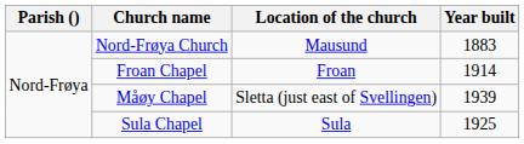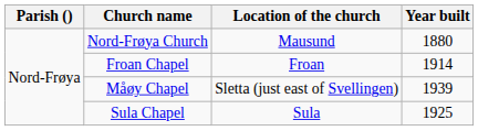Nord-Frøya Church | Year built: 1883 -> 1880
